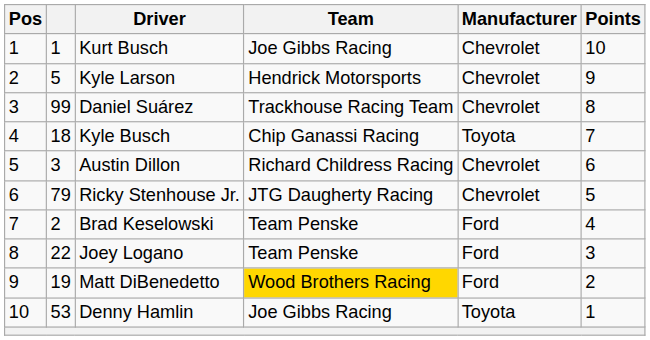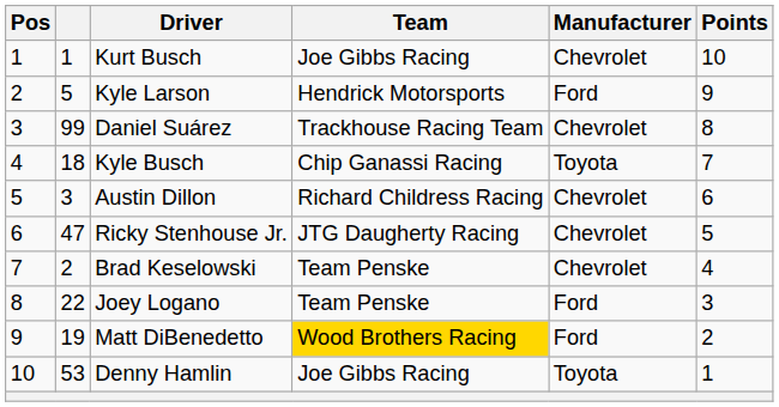Kyle Larson | Manufacturer: Chevrolet -> Ford
Ricky Stenhouse Jr. | column 2: 79 -> 47
Brad Keselowski | Manufacturer: Ford -> Chevrolet
